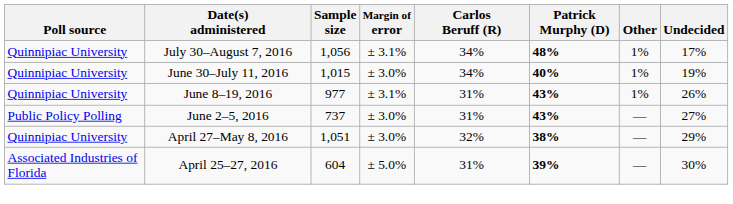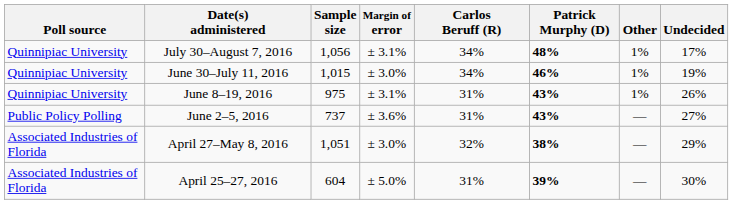June 30–July 11, 2016 | Patrick Murphy (D): 40% -> 46%
June 8–19, 2016 | Sample size: 977 -> 975
June 2–5, 2016 | Margin of error: ± 3.0% -> ± 3.6%
April 27–May 8, 2016 | Poll source: Quinnipiac University -> Associated Industries of Florida
